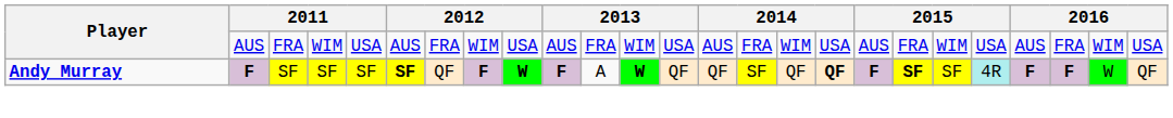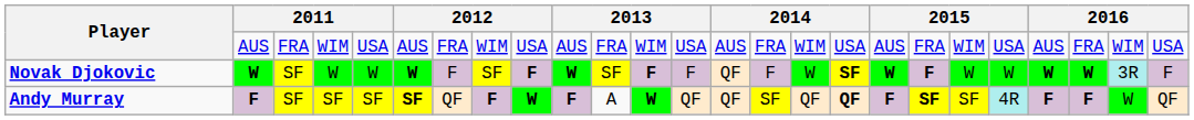+ row: Novak Djokovic | W | SF | W | W | W | F | SF | F | W | SF | F | F | QF | F | W | SF | W | F | W | W | W | W | 3R | F
